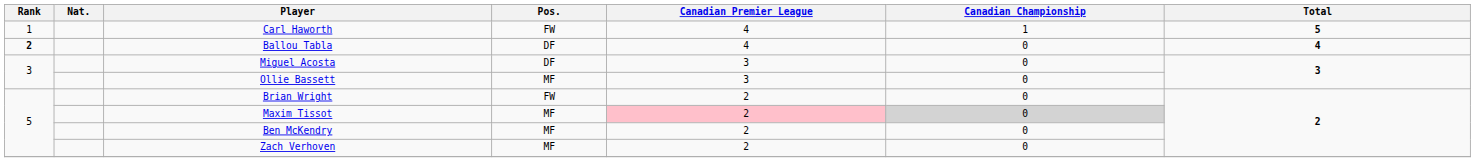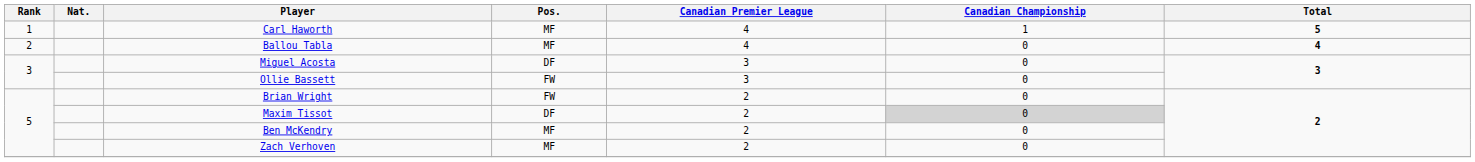Carl Haworth | Pos.: FW -> MF
Ballou Tabla | Rank: bold -> normal
Ballou Tabla | Pos.: DF -> MF
Ollie Bassett | Pos.: MF -> FW
Maxim Tissot | Pos.: MF -> DF
Maxim Tissot | Canadian Premier League: pink background -> no background
